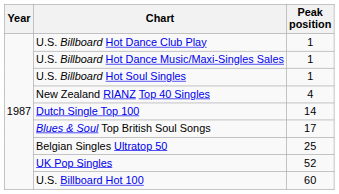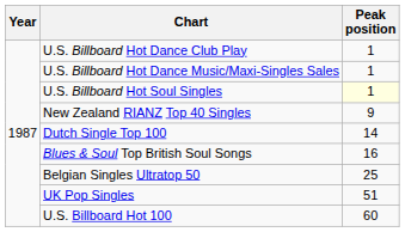U.S. Billboard Hot Soul Singles | Peak position: no background -> lightyellow background
New Zealand RIANZ Top 40 Singles | Peak position: 4 -> 9
Blues & Soul Top British Soul Songs | Peak position: 17 -> 16
UK Pop Singles | Peak position: 52 -> 51
